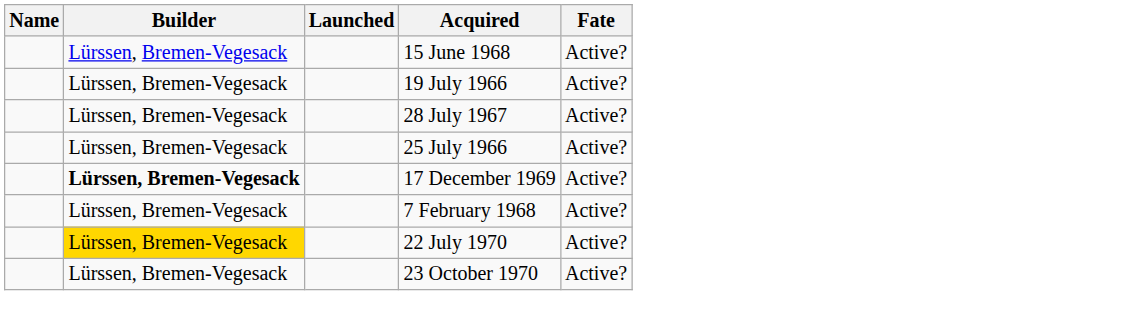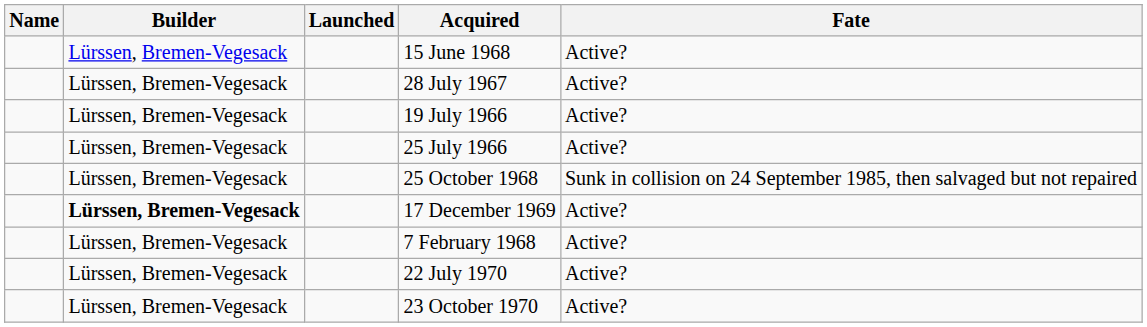rows swapped: 28 July 1967 <-> 19 July 1966
+ row: Lürssen, Bremen-Vegesack | 25 October 1968 | Sunk in collision on 24 September 1985, then salvaged but not repaired
22 July 1970 | Builder: gold background -> no background
